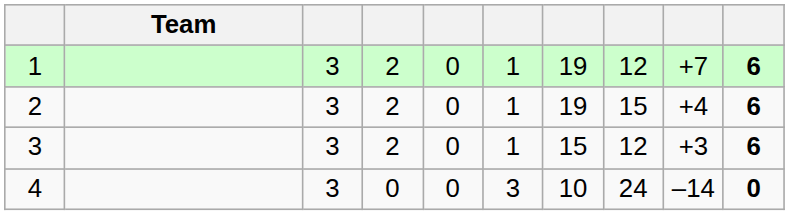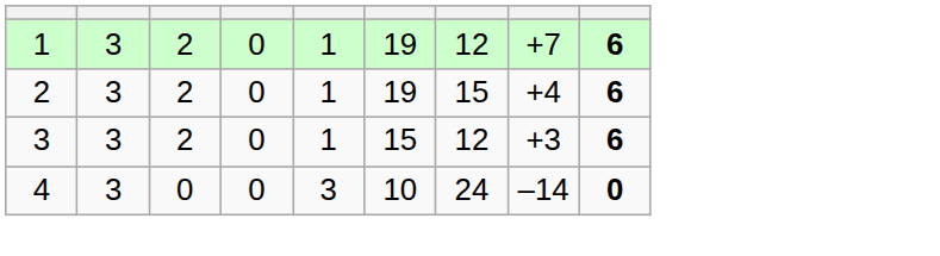- column: Team
